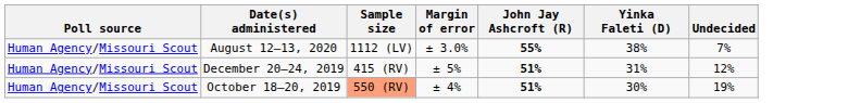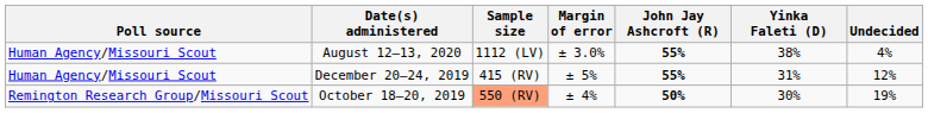August 12–13, 2020 | Undecided: 7% -> 4%
December 20–24, 2019 | John Jay Ashcroft (R): 51% -> 55%
October 18–20, 2019 | Poll source: Human Agency/Missouri Scout -> Remington Research Group/Missouri Scout
October 18–20, 2019 | John Jay Ashcroft (R): 51% -> 50%
